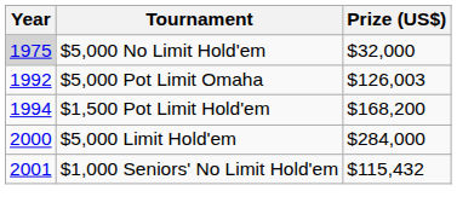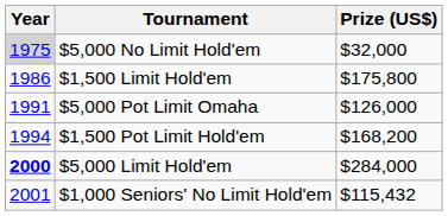+ row: 1986 | $1,500 Limit Hold'em | $175,800
$5,000 Pot Limit Omaha | Year: 1992 -> 1991
$5,000 Pot Limit Omaha | Prize (US$): $126,003 -> $126,000
$5,000 Limit Hold'em | Year: normal -> bold
